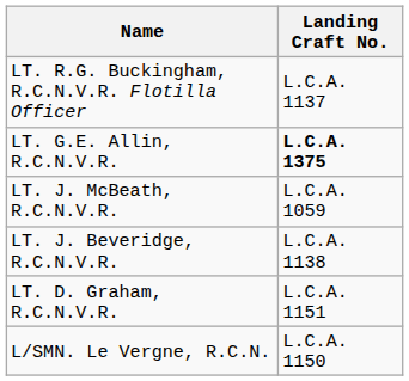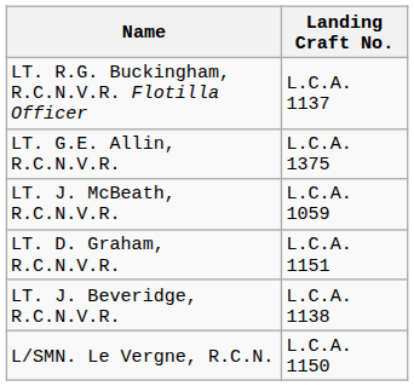LT. G.E. Allin, R.C.N.V.R. | Landing Craft No.: bold -> normal
rows swapped: LT. D. Graham, R.C.N.V.R. <-> LT. J. Beveridge, R.C.N.V.R.
